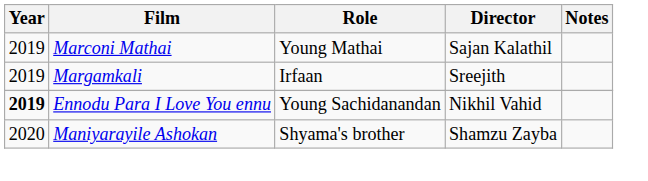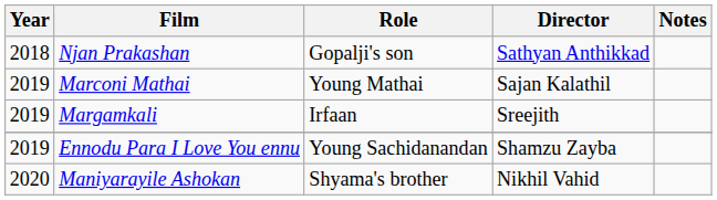+ row: 2018 | Njan Prakashan | Gopalji's son | Sathyan Anthikkad
Ennodu Para I Love You ennu | Year: bold -> normal
Ennodu Para I Love You ennu | Director: Nikhil Vahid -> Shamzu Zayba
Maniyarayile Ashokan | Director: Shamzu Zayba -> Nikhil Vahid
